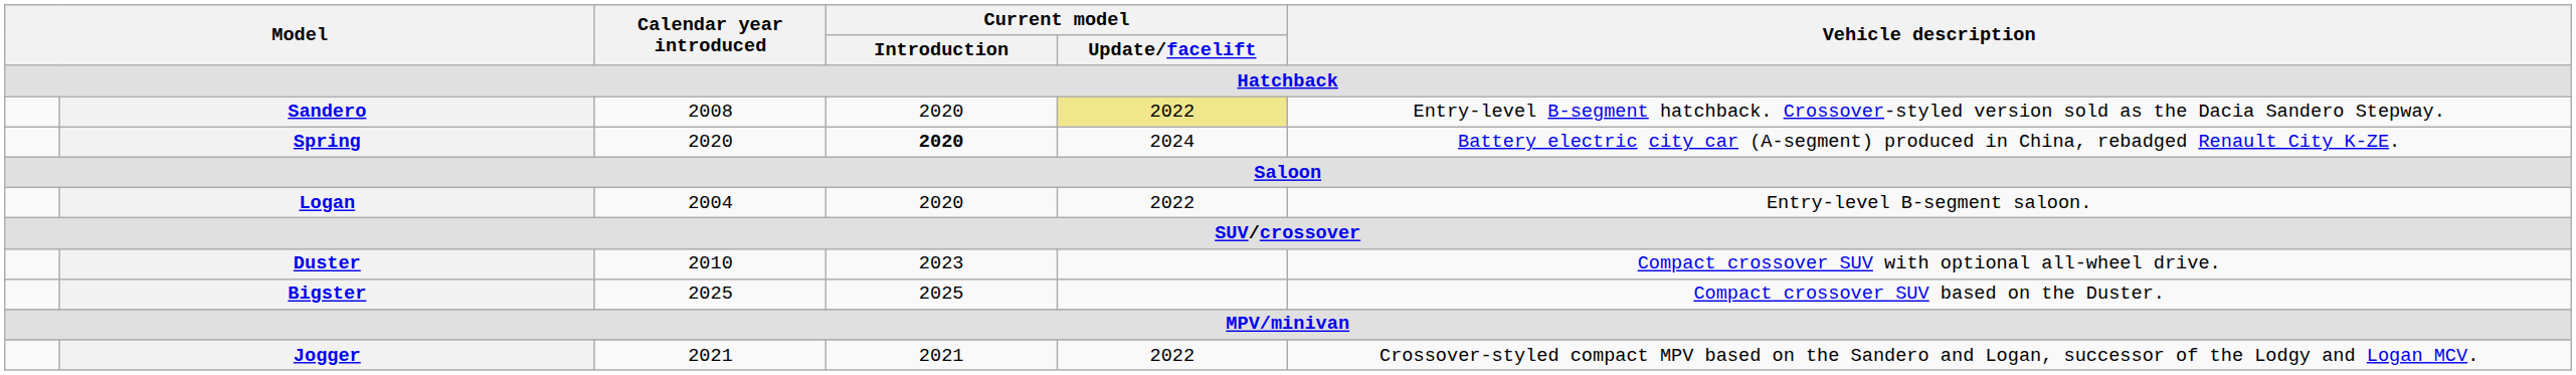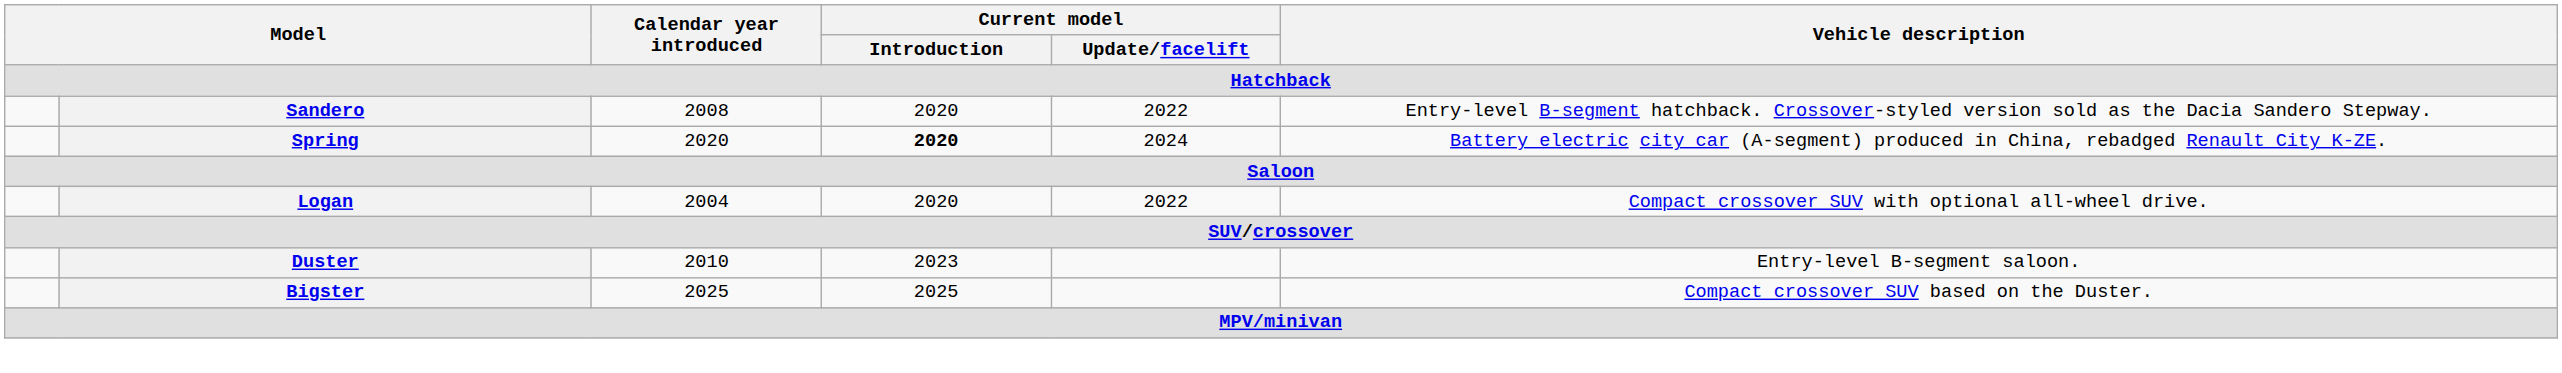Sandero | Current model / Update/facelift: khaki background -> no background
Logan | Vehicle description: Entry-level B-segment saloon. -> Compact crossover SUV with optional all-wheel drive.
Duster | Vehicle description: Compact crossover SUV with optional all-wheel drive. -> Entry-level B-segment saloon.
- row: Jogger | 2021 | 2021 | 2022 | Crossover-styled compact MPV based on the Sandero and Logan, successor of the Lodgy and Logan MCV.
